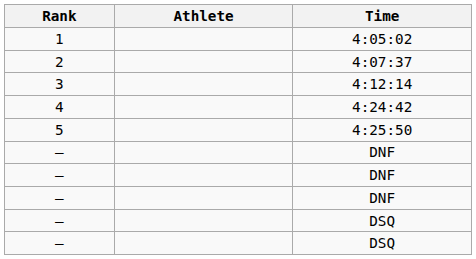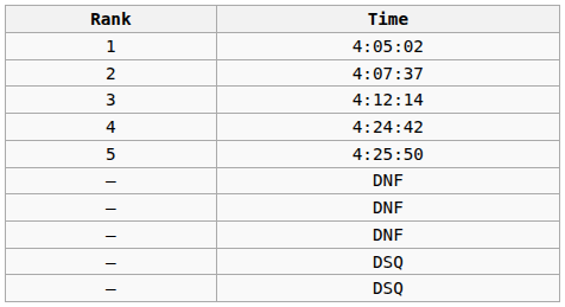- column: Athlete
